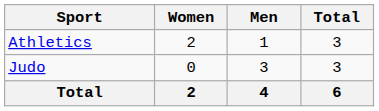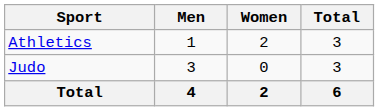columns swapped: Men <-> Women
